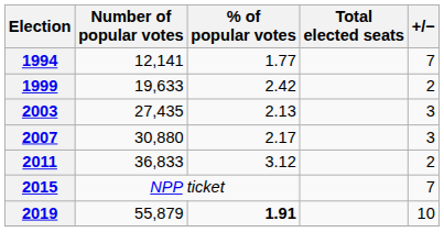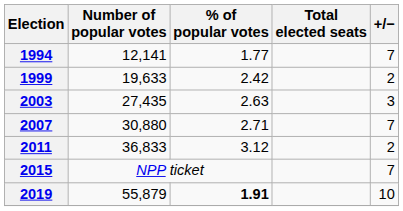2003 | % of popular votes: 2.13 -> 2.63
2007 | % of popular votes: 2.17 -> 2.71
2007 | +/−: 3 -> 7
